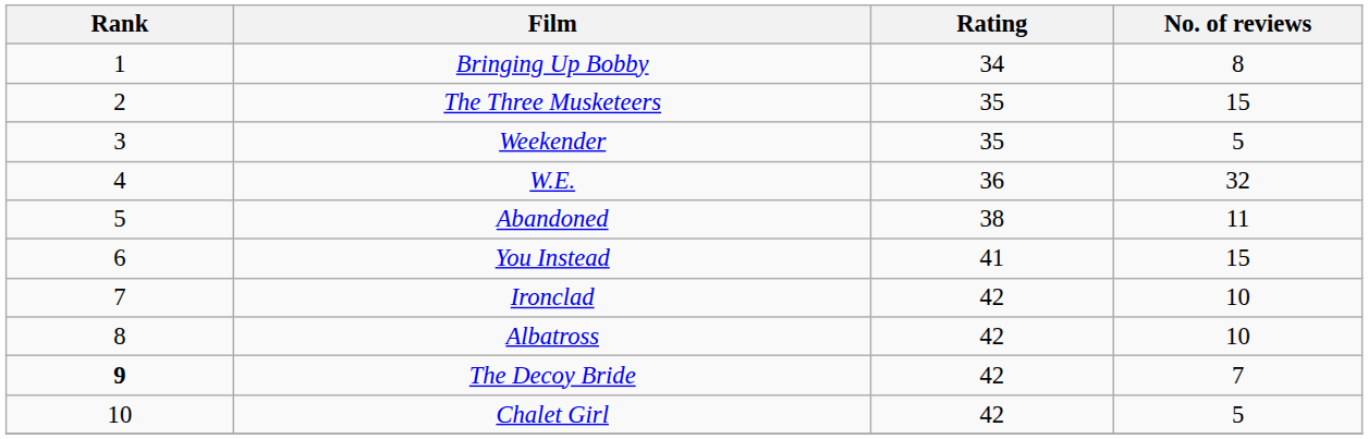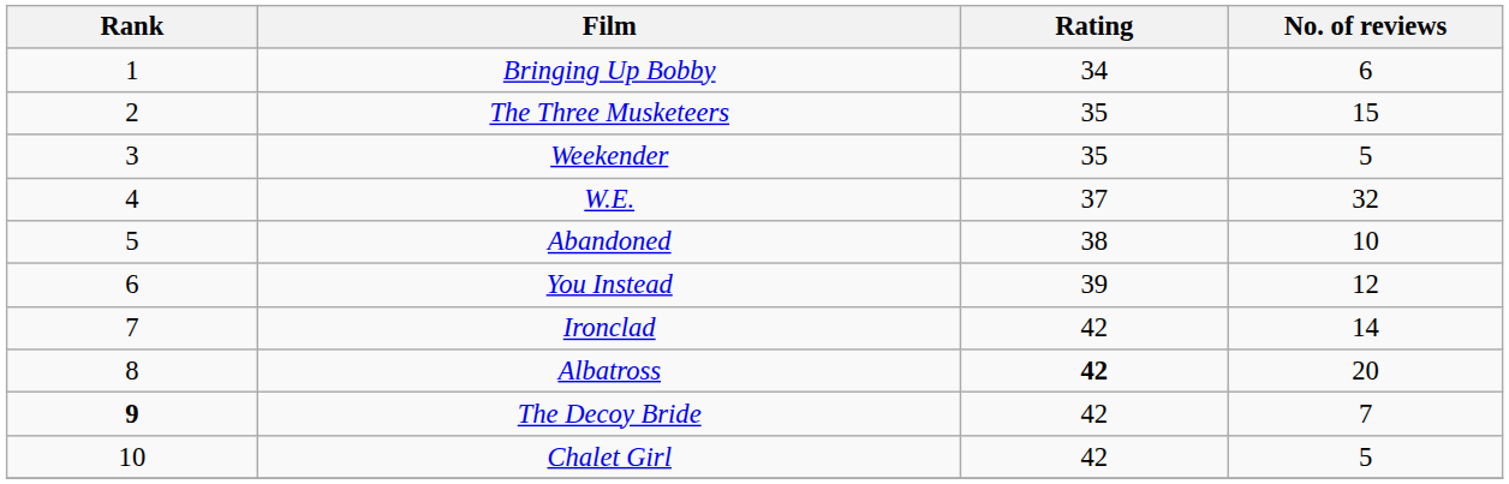Bringing Up Bobby | No. of reviews: 8 -> 6
W.E. | Rating: 36 -> 37
Abandoned | No. of reviews: 11 -> 10
You Instead | Rating: 41 -> 39
You Instead | No. of reviews: 15 -> 12
Ironclad | No. of reviews: 10 -> 14
Albatross | Rating: normal -> bold
Albatross | No. of reviews: 10 -> 20
